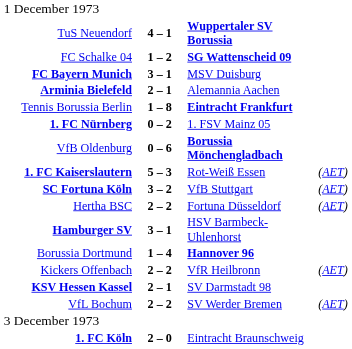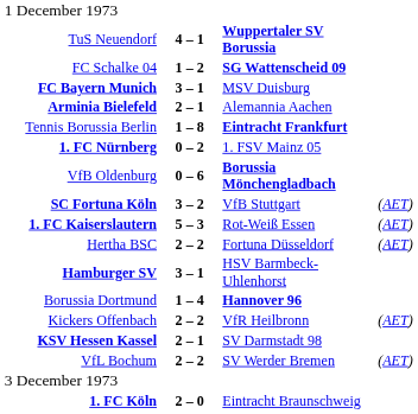rows swapped: SC Fortuna Köln <-> 1. FC Kaiserslautern
